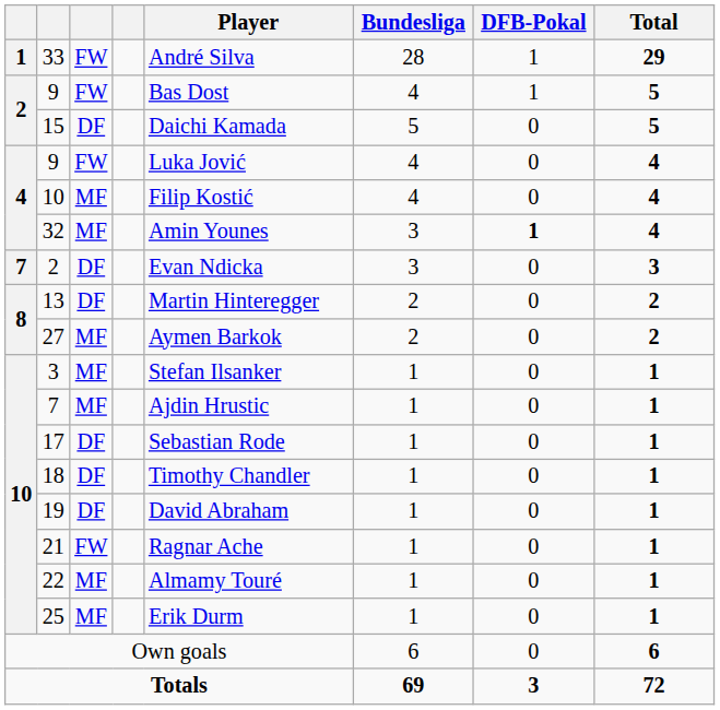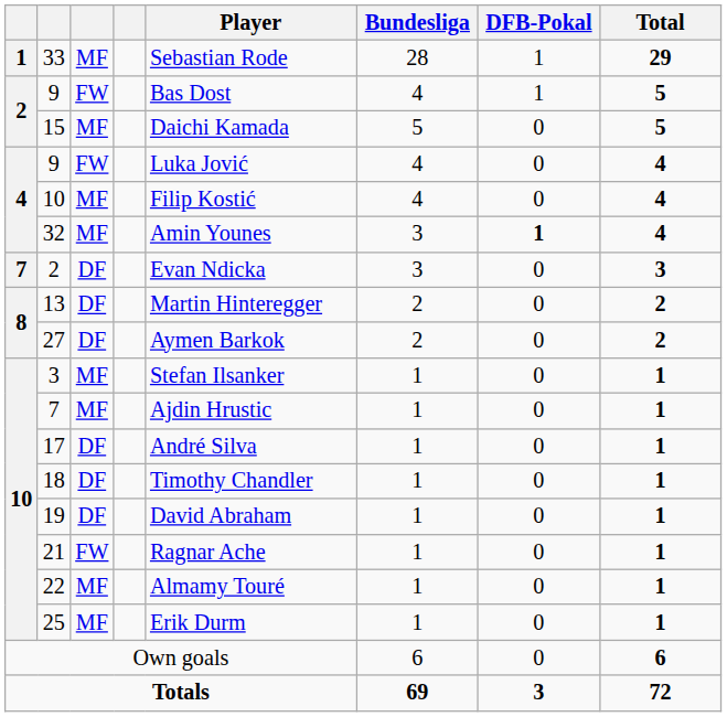33 | column 3: FW -> MF
33 | Player: André Silva -> Sebastian Rode
15 | column 3: DF -> MF
27 | column 3: MF -> DF
17 | Player: Sebastian Rode -> André Silva
